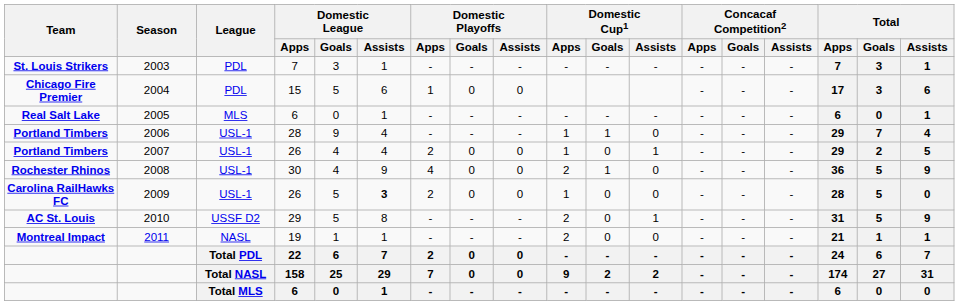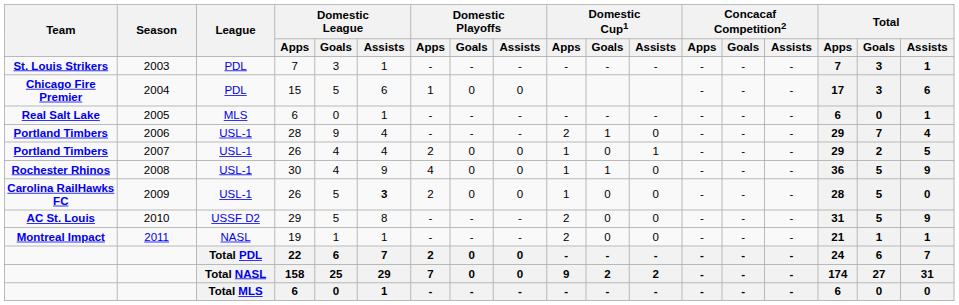2006 | Domestic Cup1 / Apps: 1 -> 2
2008 | Domestic Cup1 / Apps: 2 -> 1
2010 | Domestic Cup1 / Assists: 1 -> 0
